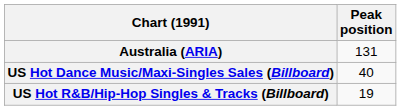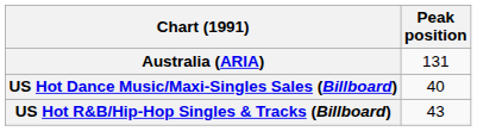US Hot R&B/Hip-Hop Singles & Tracks (Billboard) | Peak position: 19 -> 43
